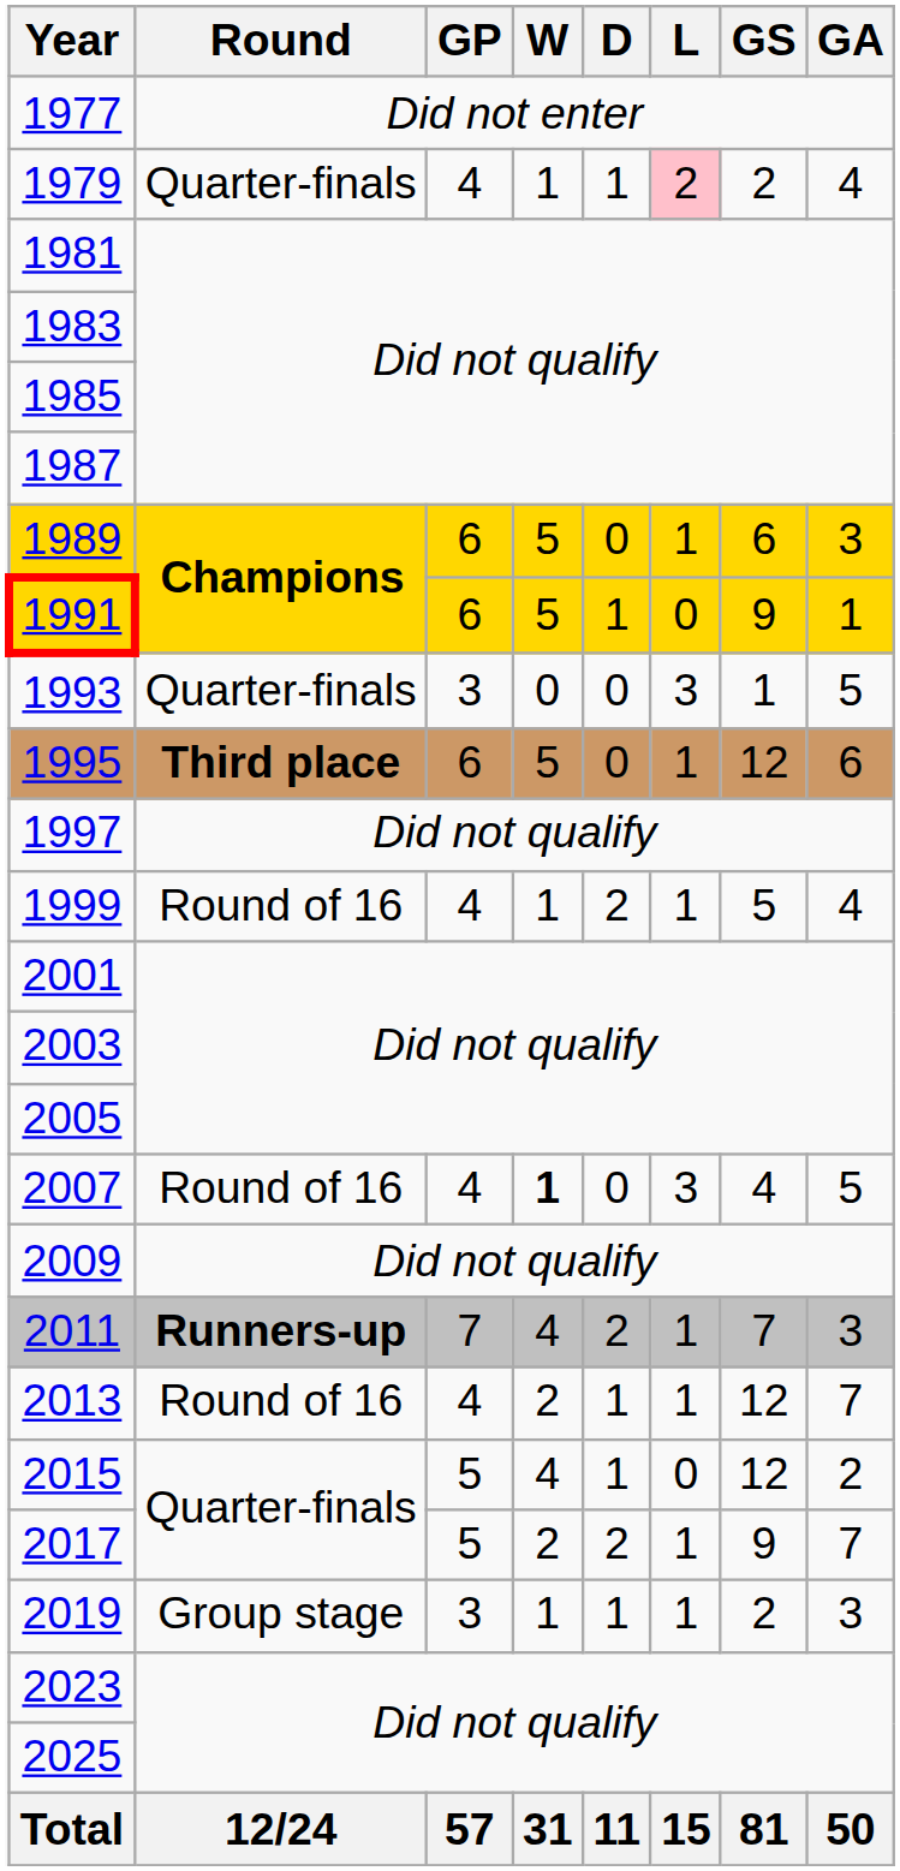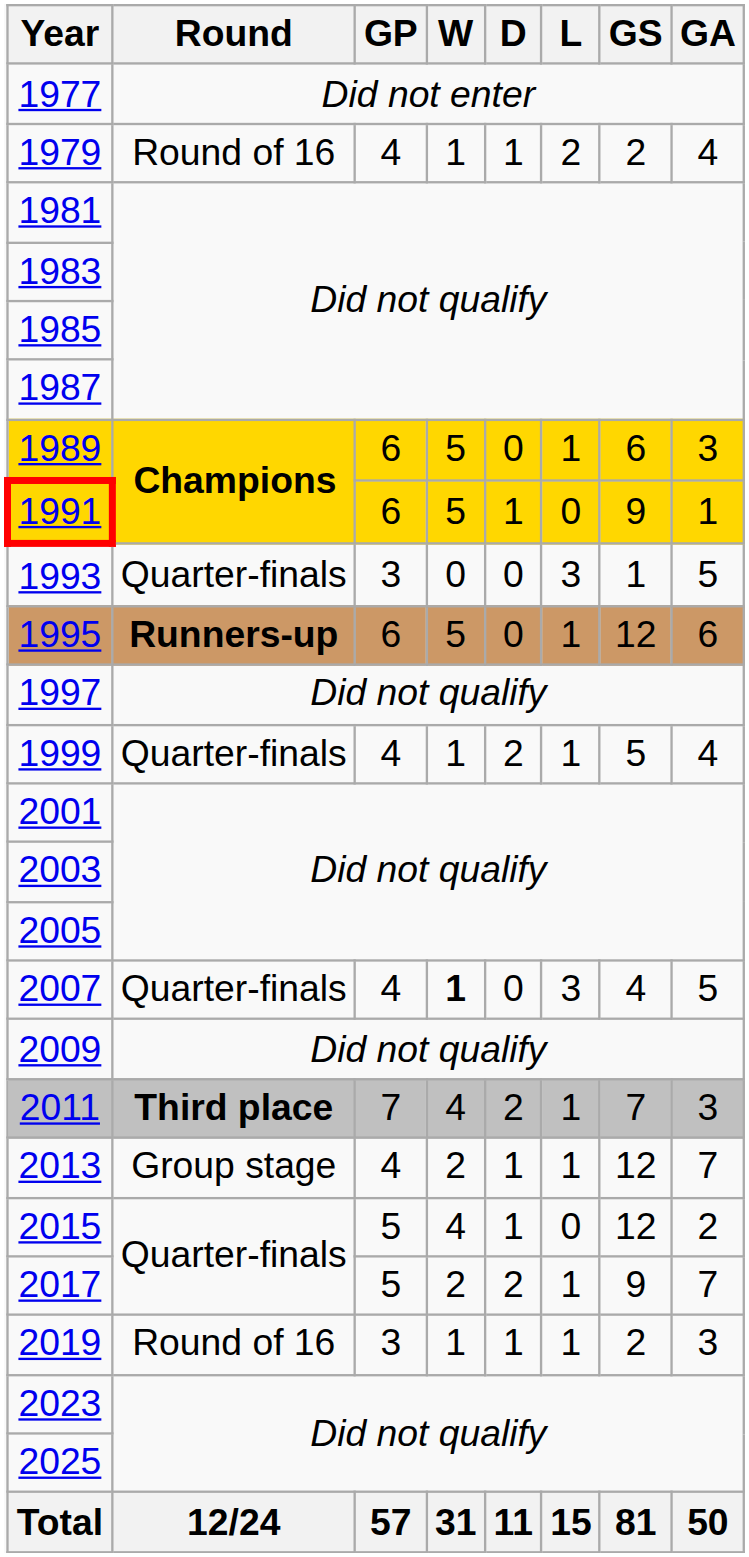1979 | Round: Quarter-finals -> Round of 16
1979 | L: pink background -> no background
1995 | Round: Third place -> Runners-up
1999 | Round: Round of 16 -> Quarter-finals
2007 | Round: Round of 16 -> Quarter-finals
2011 | Round: Runners-up -> Third place
2013 | Round: Round of 16 -> Group stage
2019 | Round: Group stage -> Round of 16
